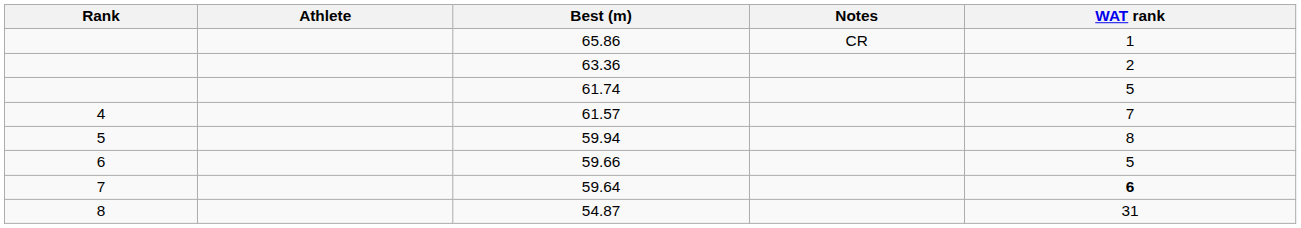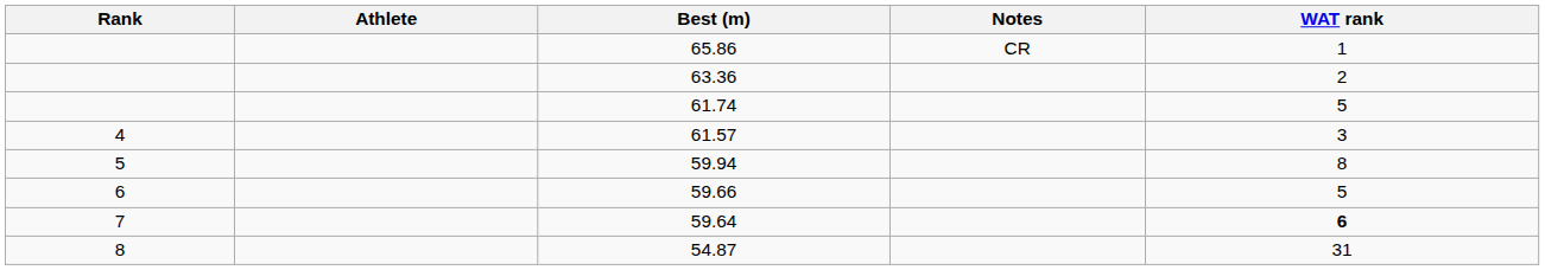61.57 | WAT rank: 7 -> 3
